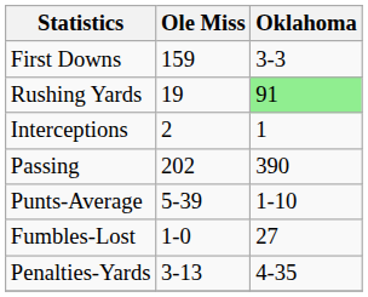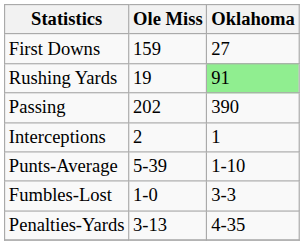First Downs | Oklahoma: 3-3 -> 27
rows swapped: Passing <-> Interceptions
Fumbles-Lost | Oklahoma: 27 -> 3-3
